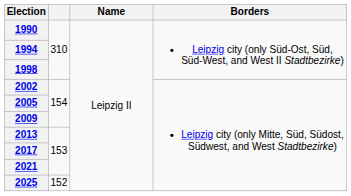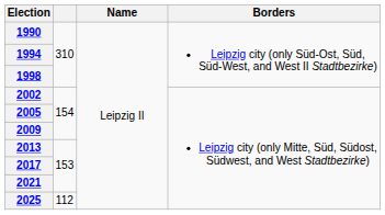2025 | column 2: 152 -> 112
